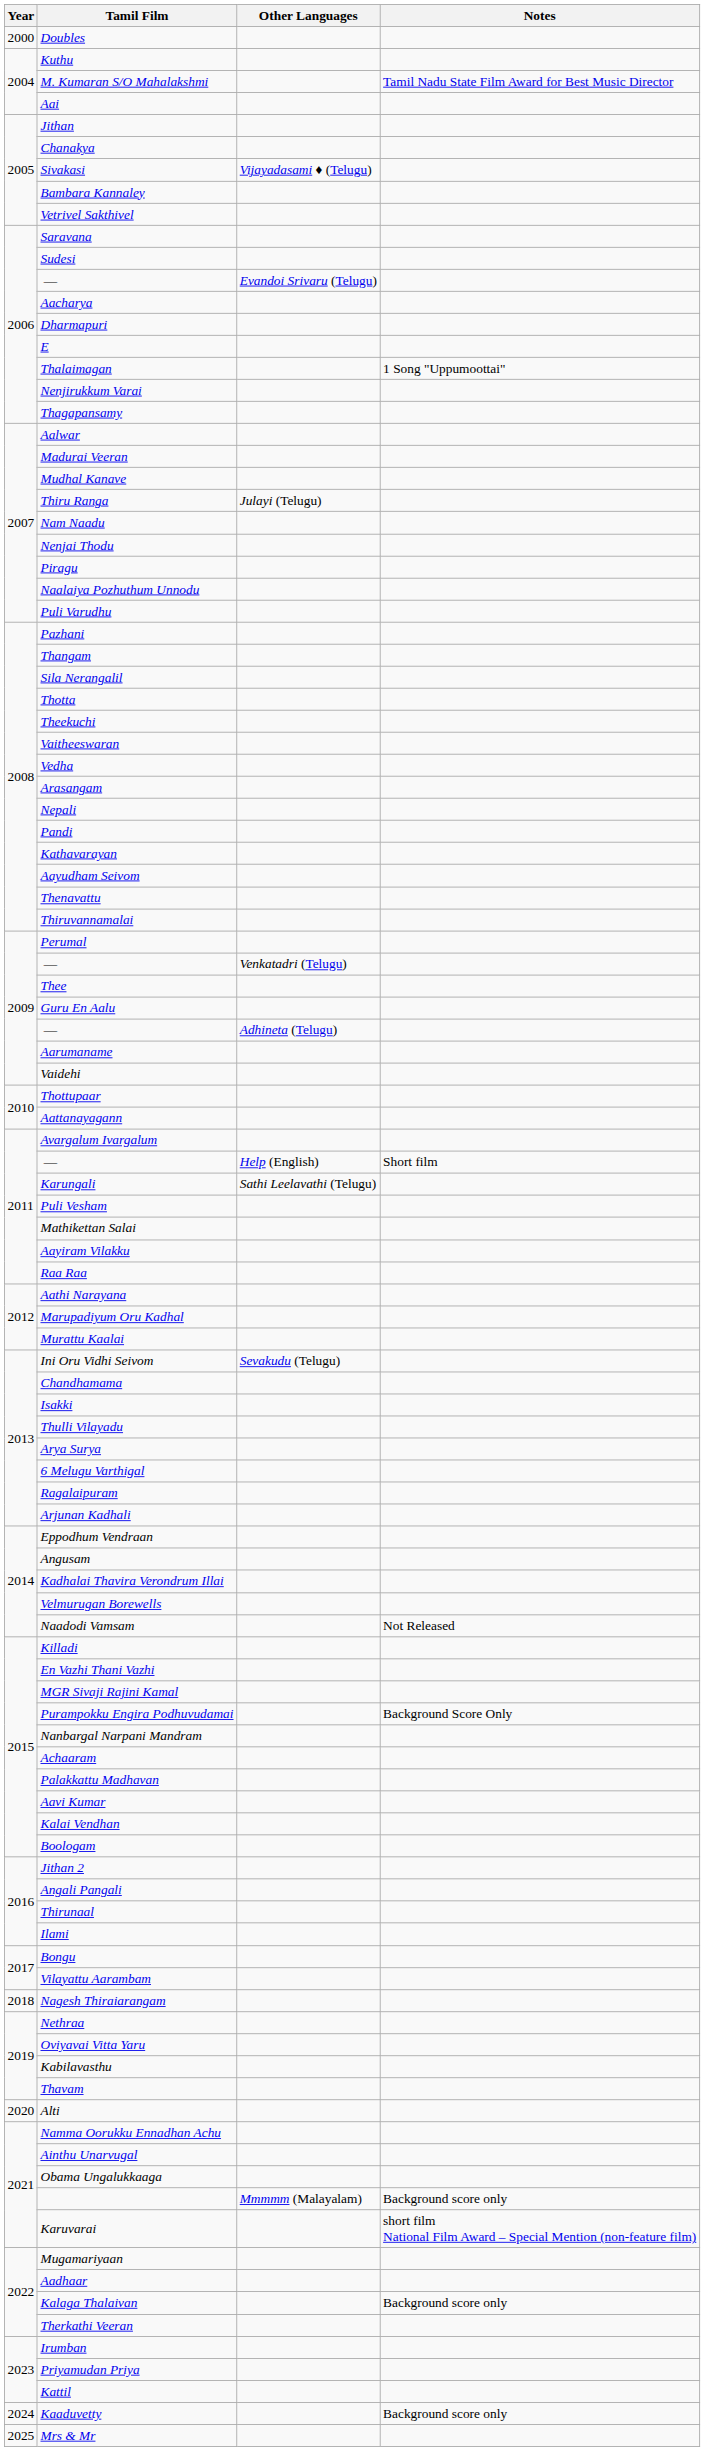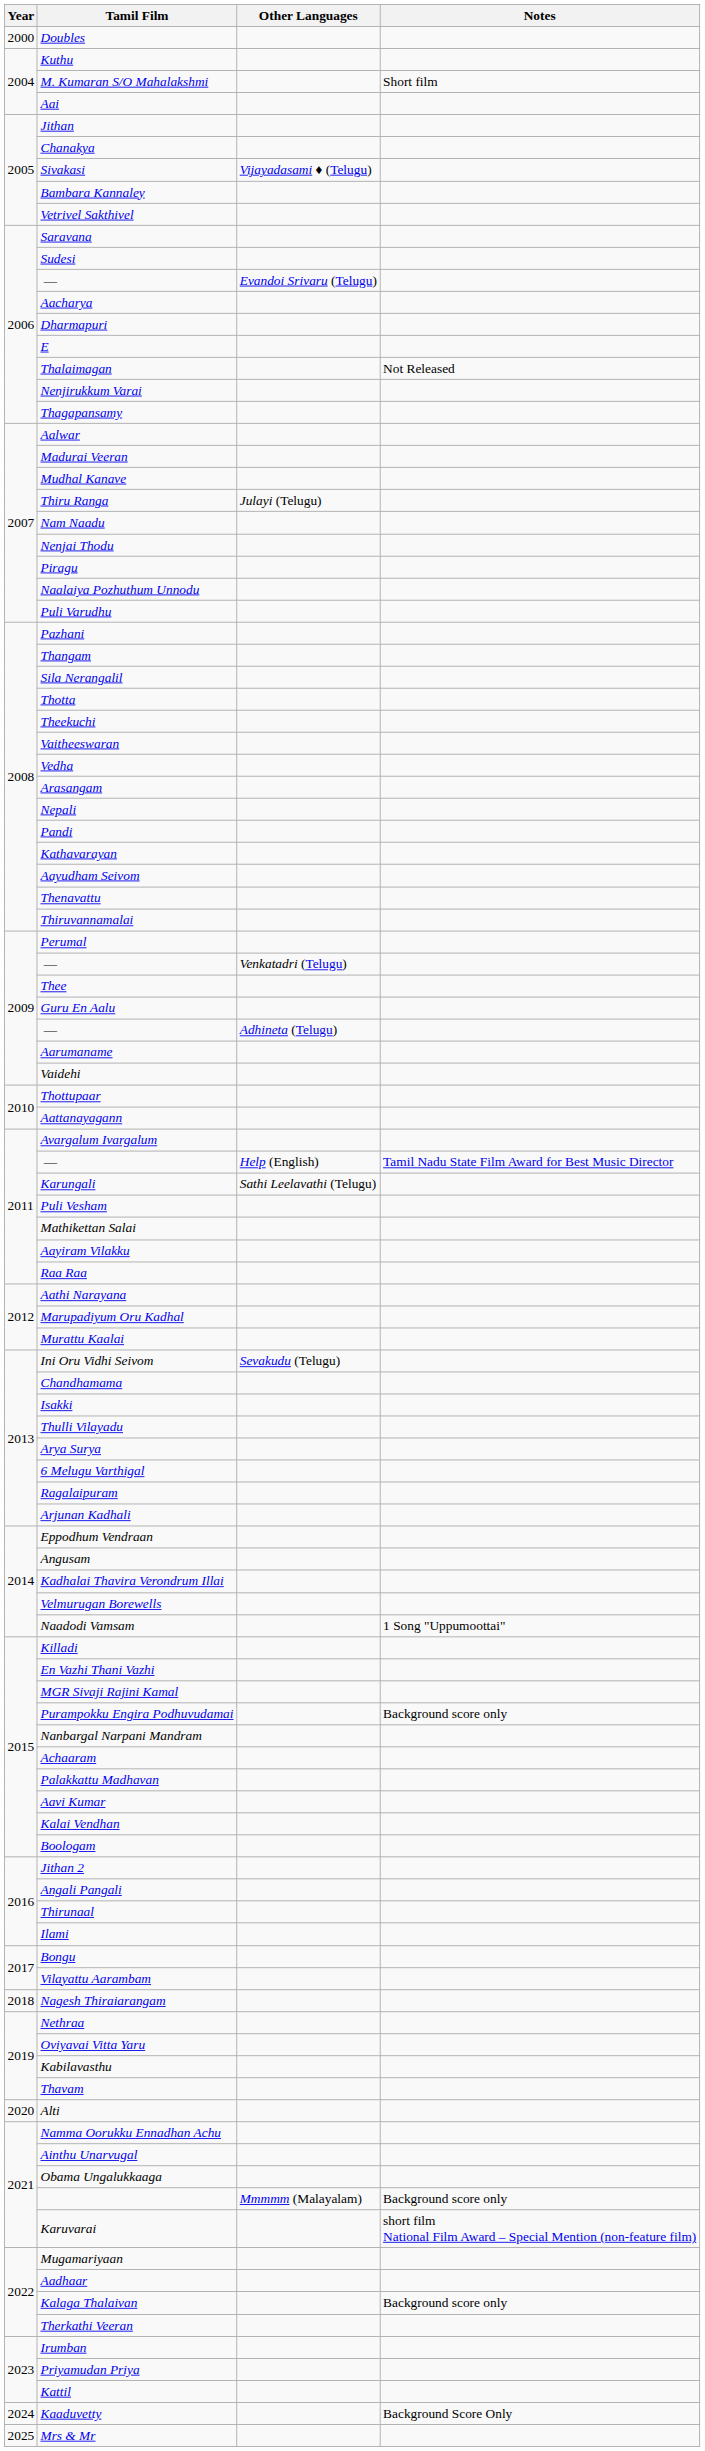M. Kumaran S/O Mahalakshmi | Notes: Tamil Nadu State Film Award for Best Music Director -> Short film
Thalaimagan | Notes: 1 Song "Uppumoottai" -> Not Released
— / Help (English) | Notes: Short film -> Tamil Nadu State Film Award for Best Music Director
Naadodi Vamsam | Notes: Not Released -> 1 Song "Uppumoottai"
Purampokku Engira Podhuvudamai | Notes: Background Score Only -> Background score only
Kaaduvetty | Notes: Background score only -> Background Score Only
